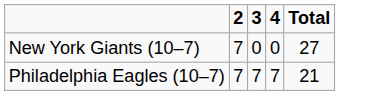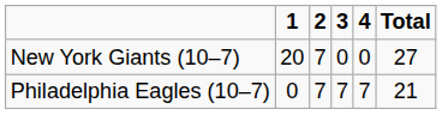+ column: 1 | 20 | 0
